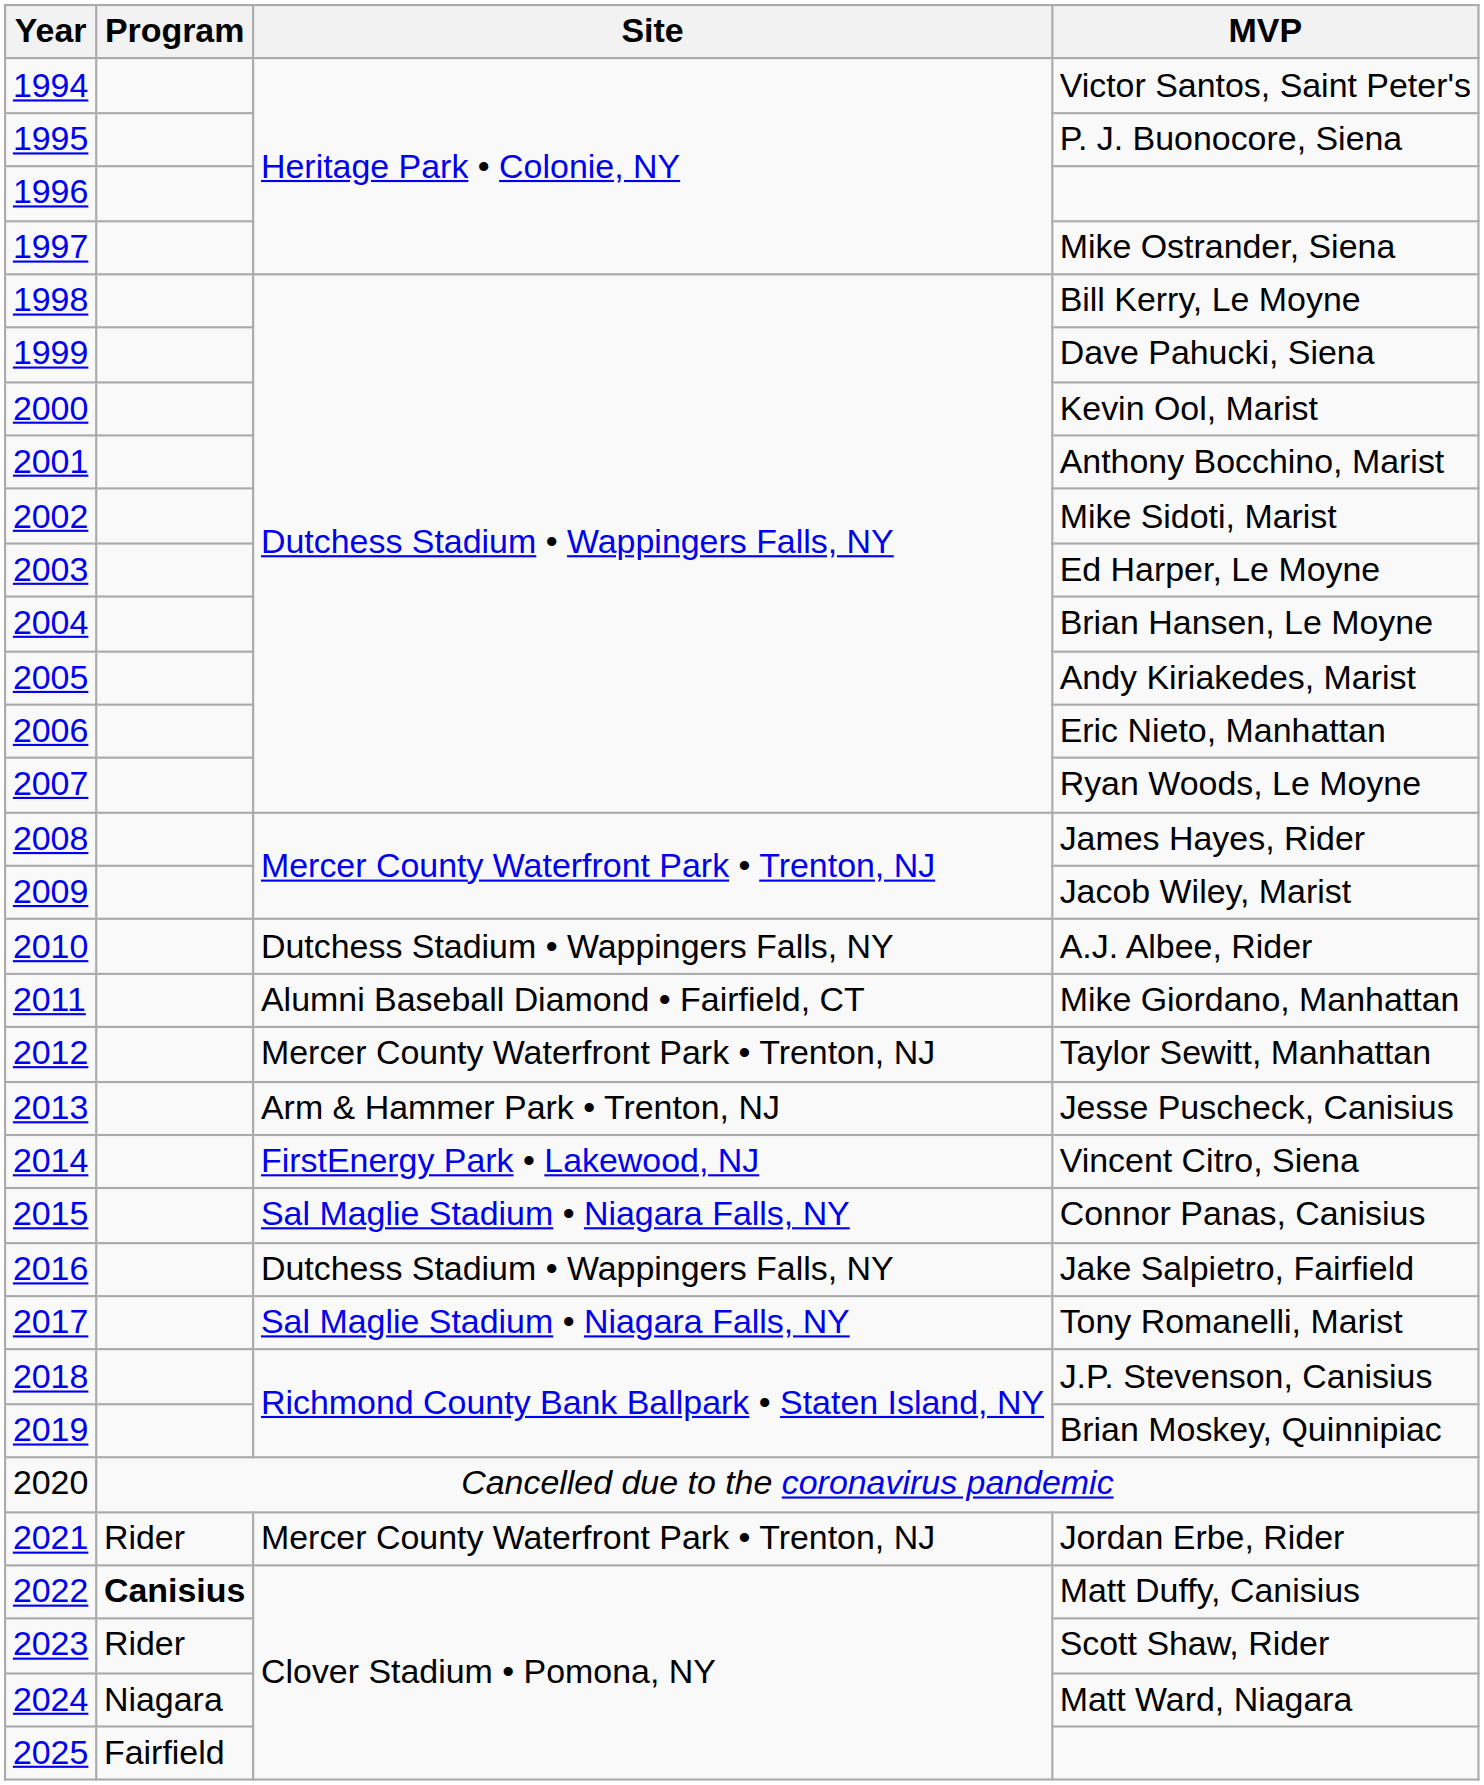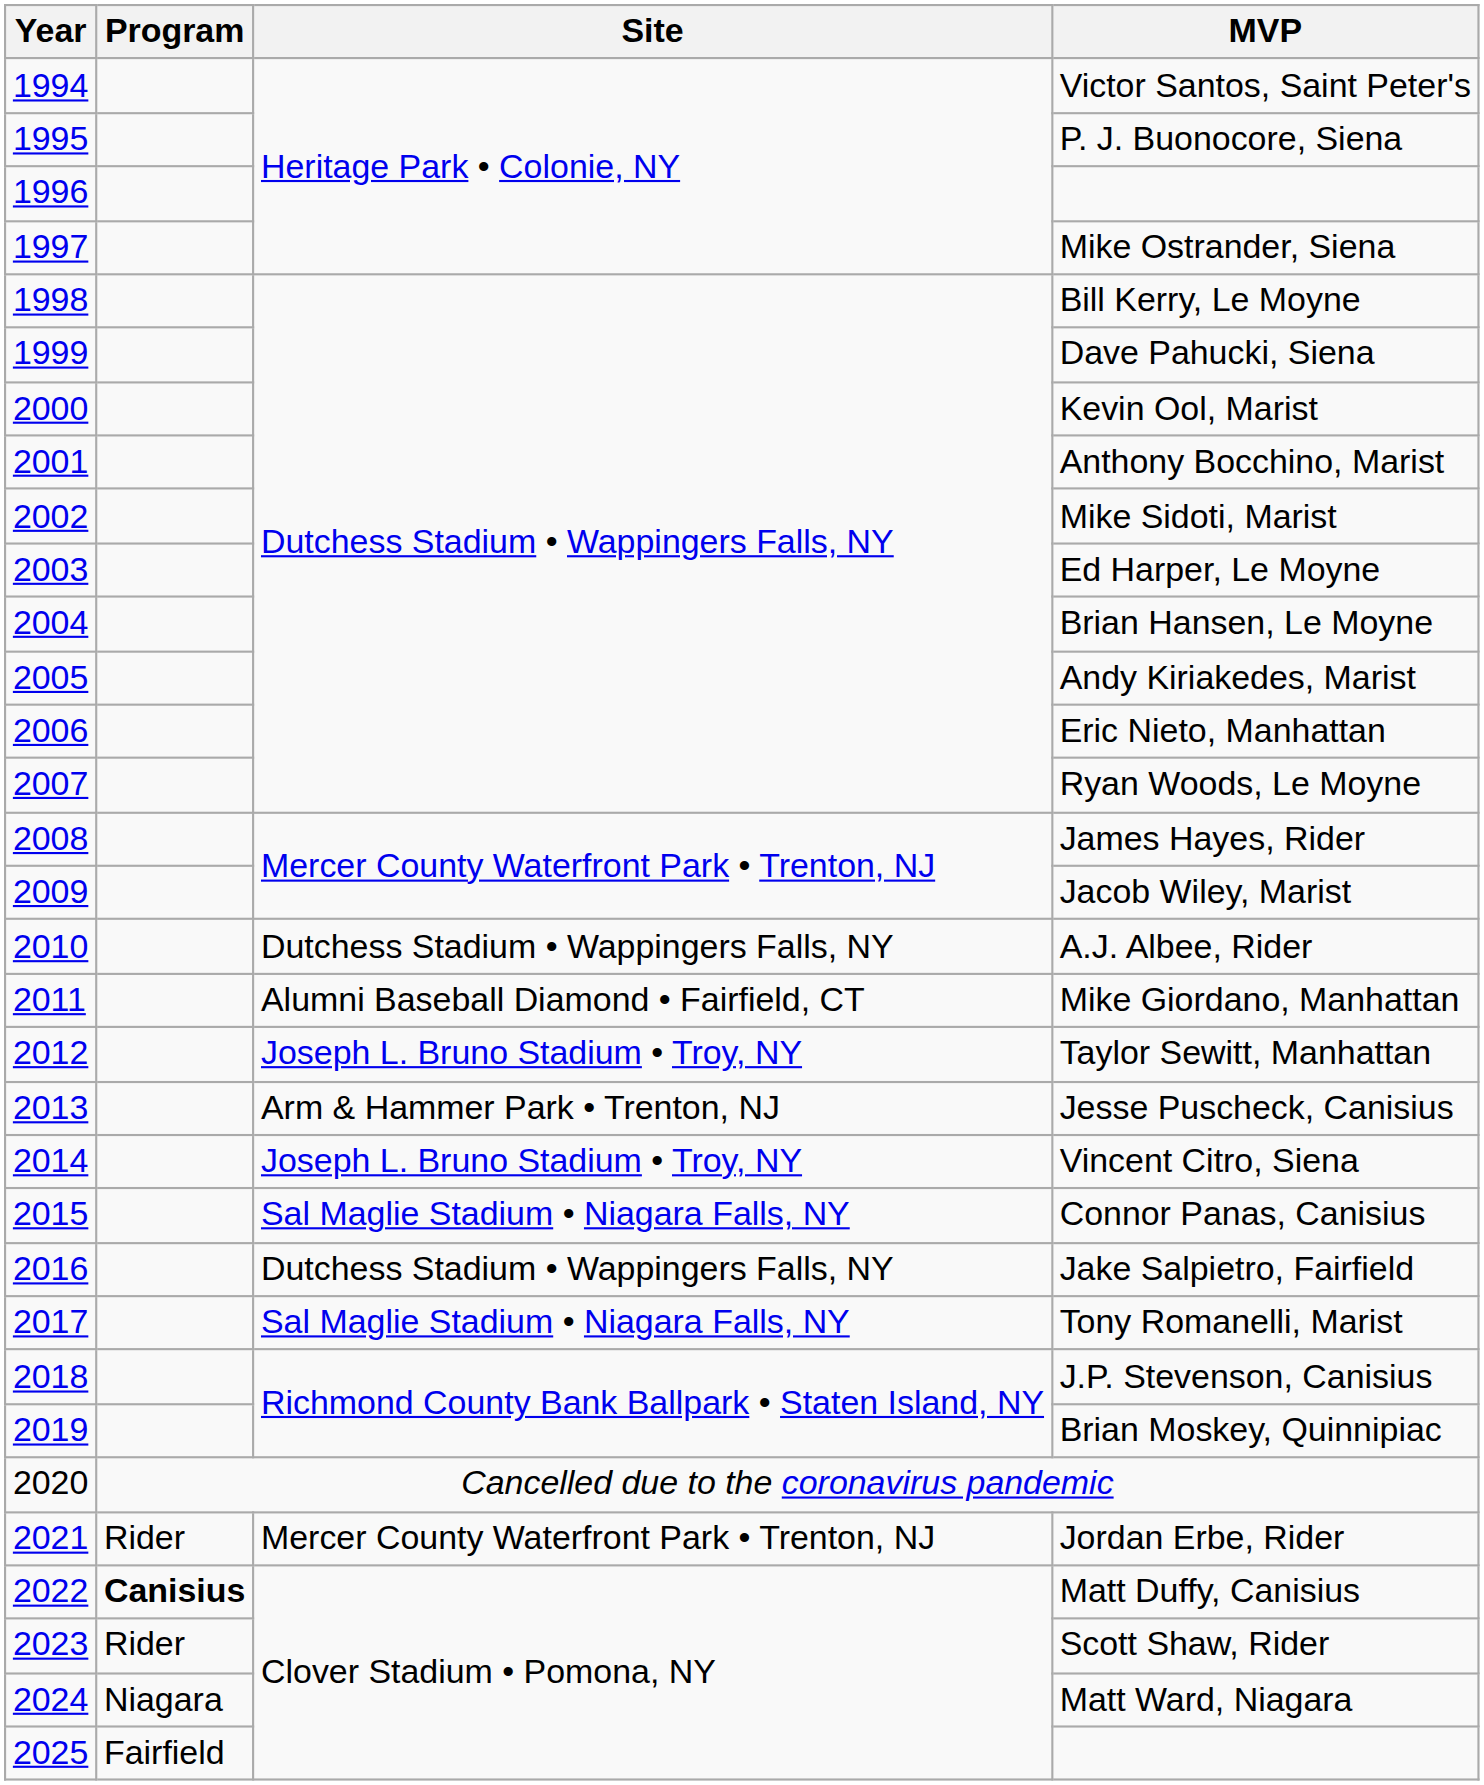Taylor Sewitt, Manhattan | Site: Mercer County Waterfront Park • Trenton, NJ -> Joseph L. Bruno Stadium • Troy, NY
Vincent Citro, Siena | Site: FirstEnergy Park • Lakewood, NJ -> Joseph L. Bruno Stadium • Troy, NY
